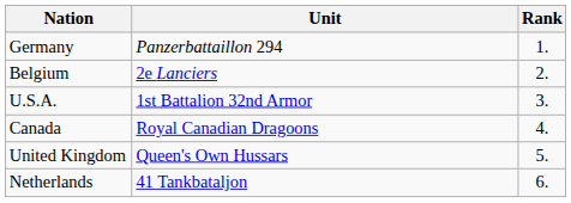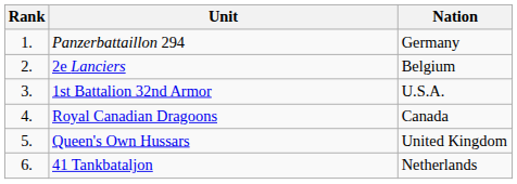columns swapped: Rank <-> Nation
